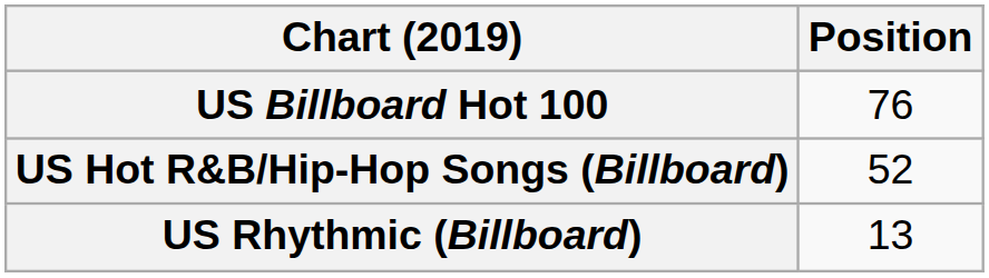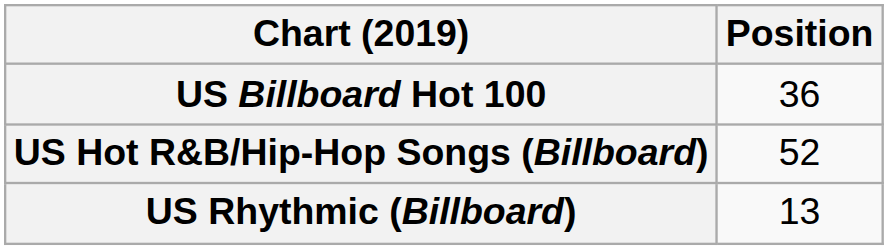US Billboard Hot 100 | Position: 76 -> 36
